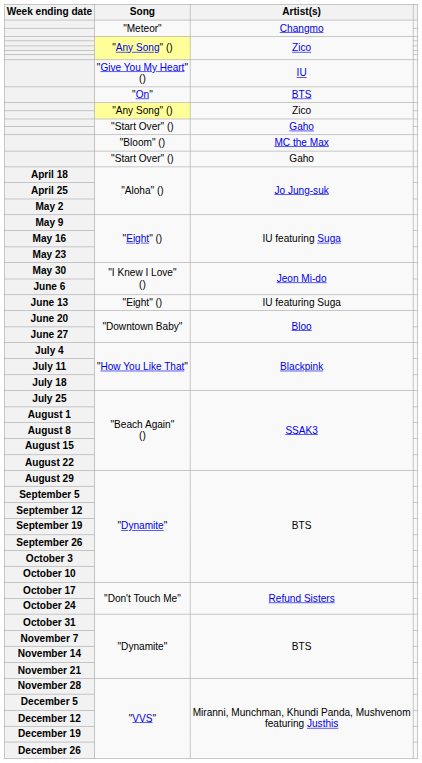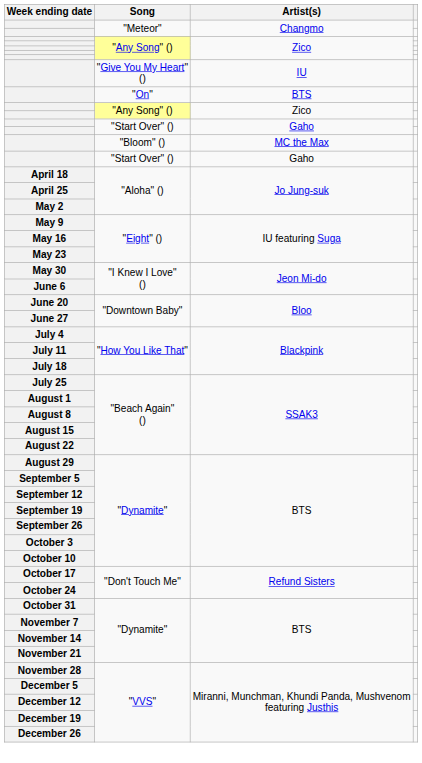- row: June 13 | "Eight" () | IU featuring Suga
